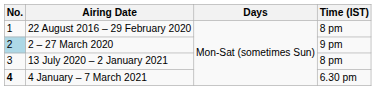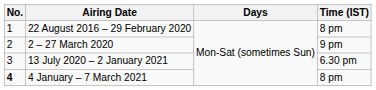2 – 27 March 2020 | No.: lightblue background -> no background
13 July 2020 – 2 January 2021 | Time (IST): 8 pm -> 6.30 pm
4 January – 7 March 2021 | Time (IST): 6.30 pm -> 8 pm
